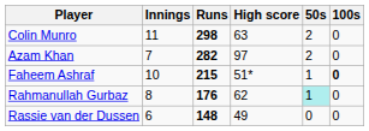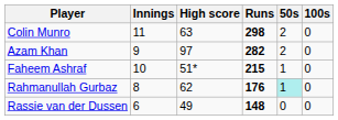columns swapped: Runs <-> High score
Azam Khan | Innings: 7 -> 9
Faheem Ashraf | 100s: bold -> normal
